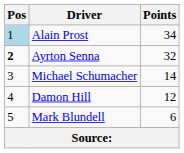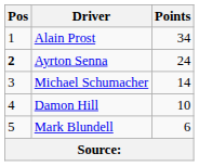Alain Prost | Pos: lightblue background -> no background
Ayrton Senna | Points: 32 -> 24
Damon Hill | Points: 12 -> 10
